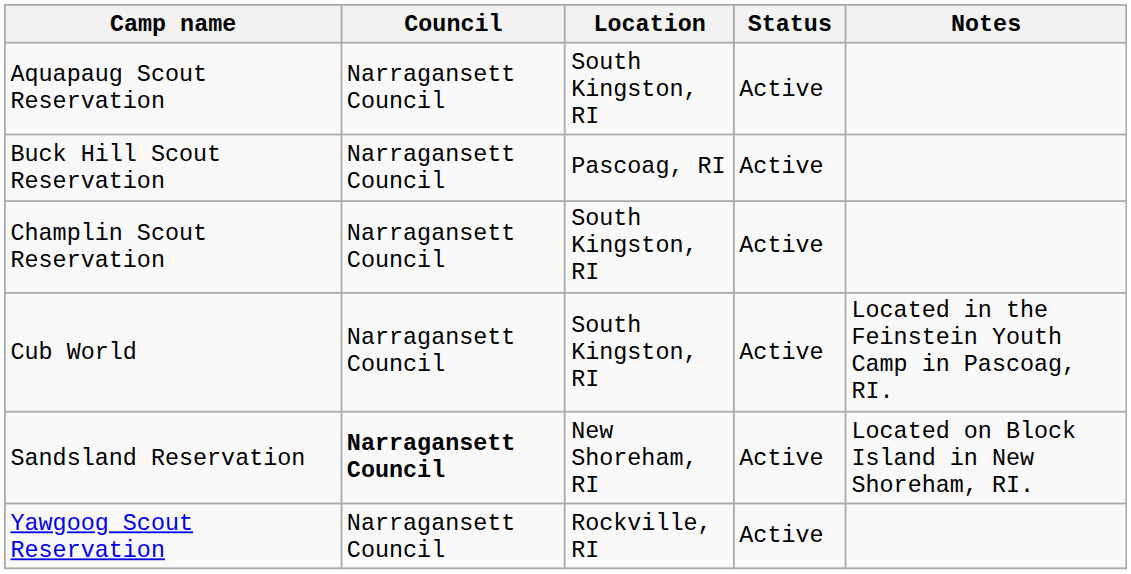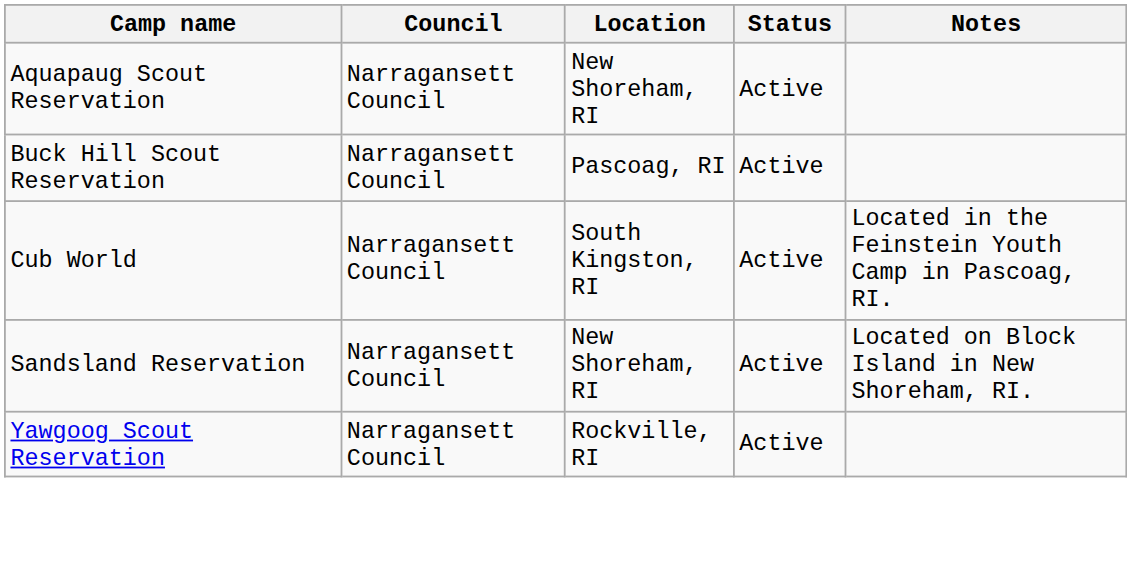Aquapaug Scout Reservation | Location: South Kingston, RI -> New Shoreham, RI
- row: Champlin Scout Reservation | Narragansett Council | South Kingston, RI | Active
Sandsland Reservation | Council: bold -> normal
